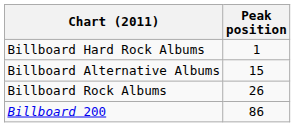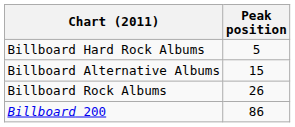Billboard Hard Rock Albums | Peak position: 1 -> 5
